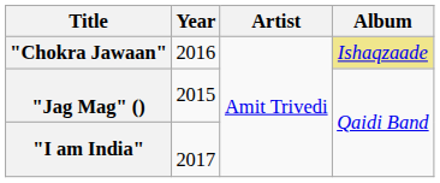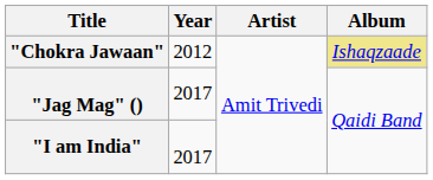"Chokra Jawaan" | Year: 2016 -> 2012
"Jag Mag" () | Year: 2015 -> 2017
